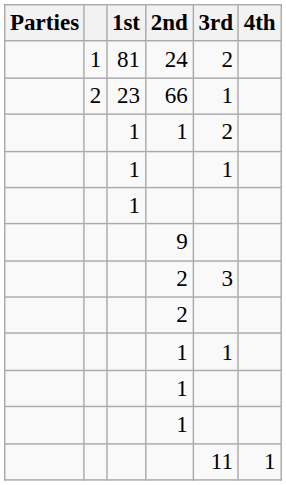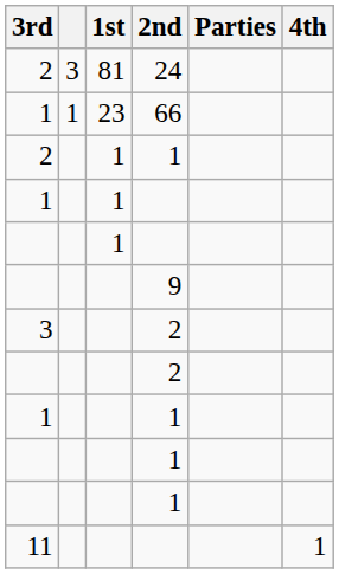columns swapped: Parties <-> 3rd
24 | column 2: 1 -> 3
66 | column 2: 2 -> 1
